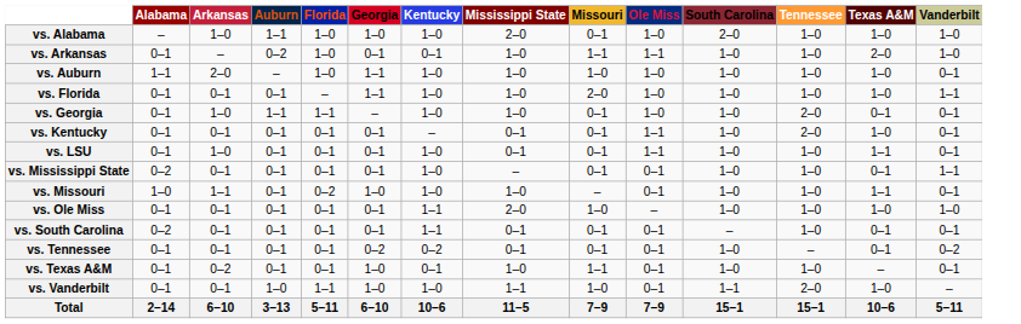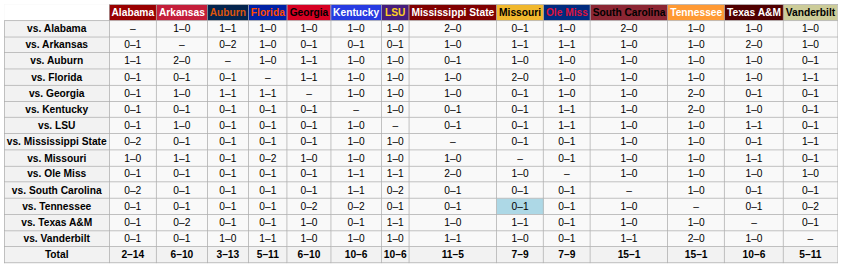+ column: LSU | 1–0 | 0–1 | 1–0 | 1–0 | 1–0 | 1–0 | – | 1–0 | 1–0 | 1–1 | 0–2 | 0–1 | 1–1 | 1–0 | 10–6
vs. Auburn | Mississippi State: 1–0 -> 0–1
vs. Tennessee | Missouri: no background -> lightblue background
